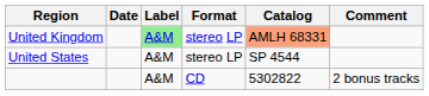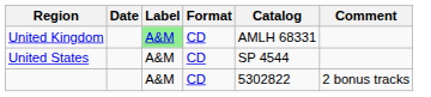United Kingdom | Format: stereo LP -> CD
United Kingdom | Catalog: lightsalmon background -> no background
United States | Format: stereo LP -> CD
